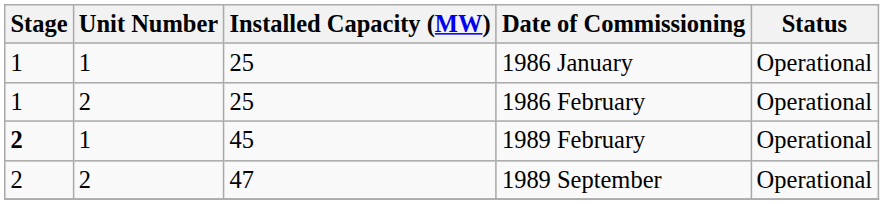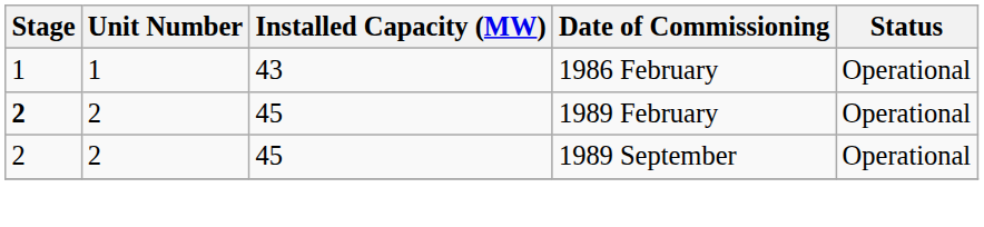- row: 1 | 1 | 25 | 1986 January | Operational
1986 February | Unit Number: 2 -> 1
1986 February | Installed Capacity (MW): 25 -> 43
1989 February | Unit Number: 1 -> 2
1989 September | Installed Capacity (MW): 47 -> 45
